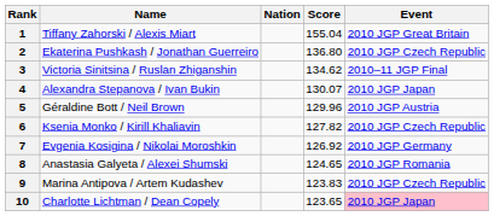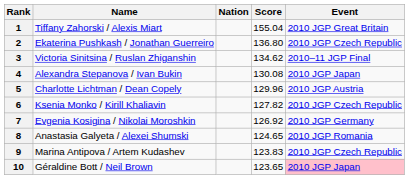4 | Score: 130.07 -> 130.08
5 | Name: Géraldine Bott / Neil Brown -> Charlotte Lichtman / Dean Copely
10 | Name: Charlotte Lichtman / Dean Copely -> Géraldine Bott / Neil Brown
